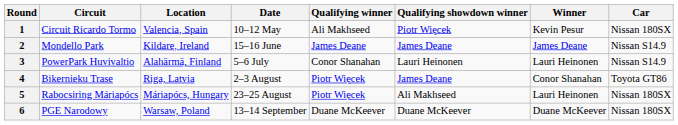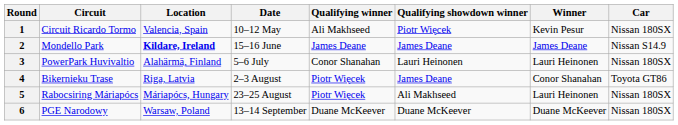2 | Location: normal -> bold
3 | Car: Nissan S14.9 -> Nissan 180SX
